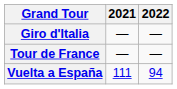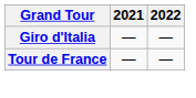- row: Vuelta a España | 111 | 94
